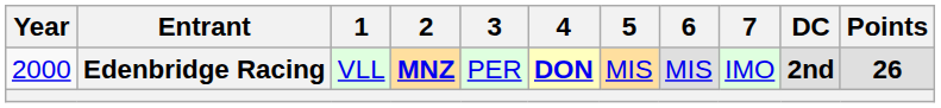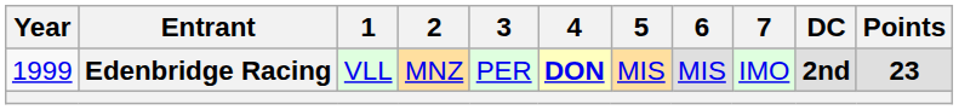Edenbridge Racing | Year: 2000 -> 1999
Edenbridge Racing | 2: bold -> normal
Edenbridge Racing | Points: 26 -> 23
